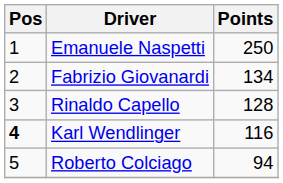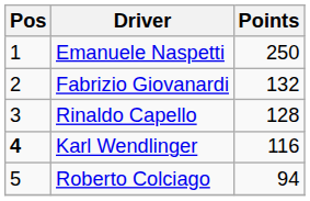Fabrizio Giovanardi | Points: 134 -> 132
